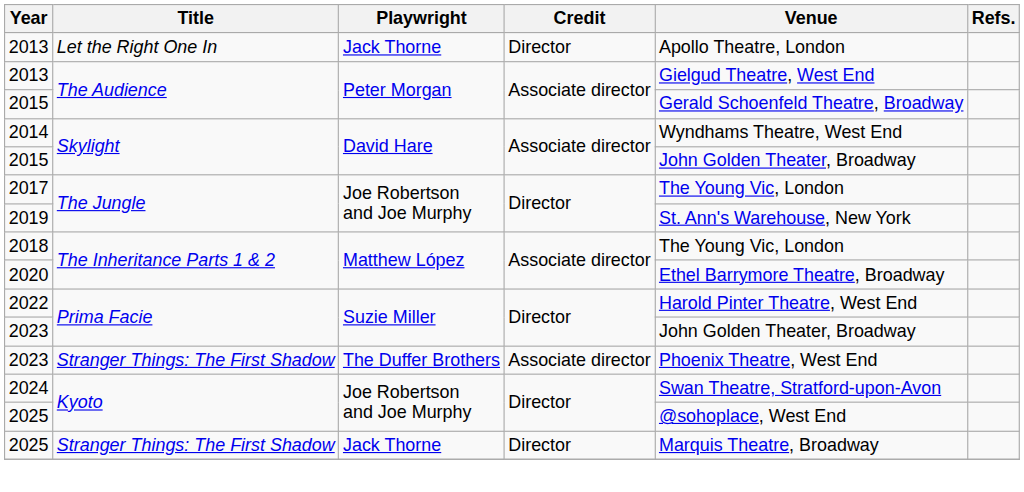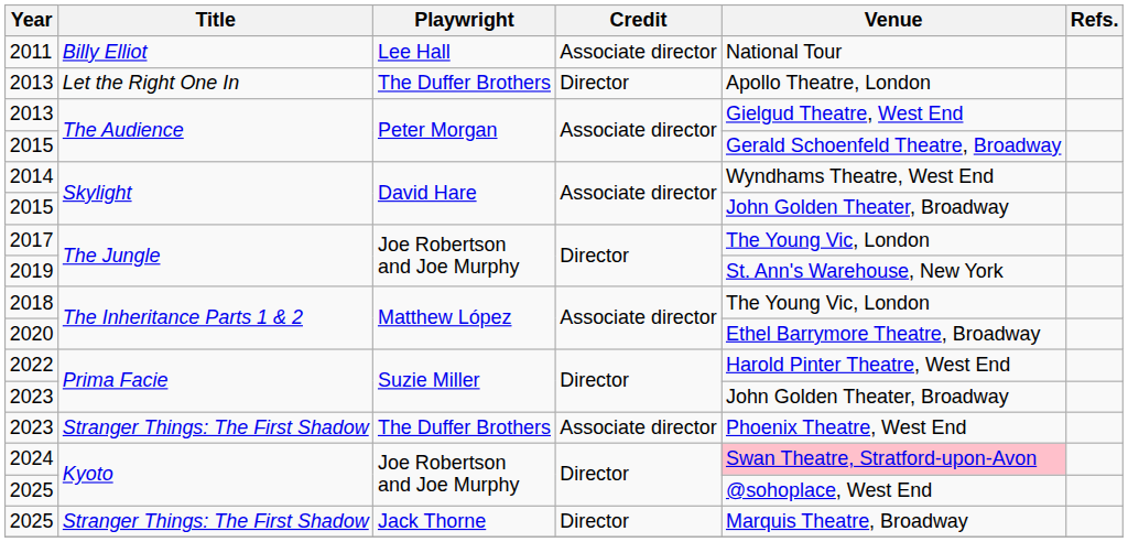+ row: 2011 | Billy Elliot | Lee Hall | Associate director | National Tour
2013 / Let the Right One In | Playwright: Jack Thorne -> The Duffer Brothers
2024 | Venue: no background -> pink background
